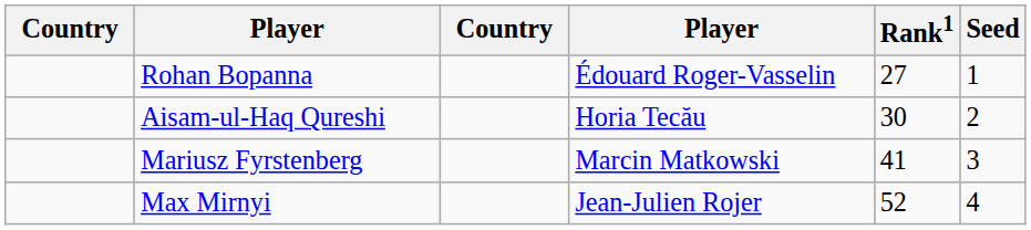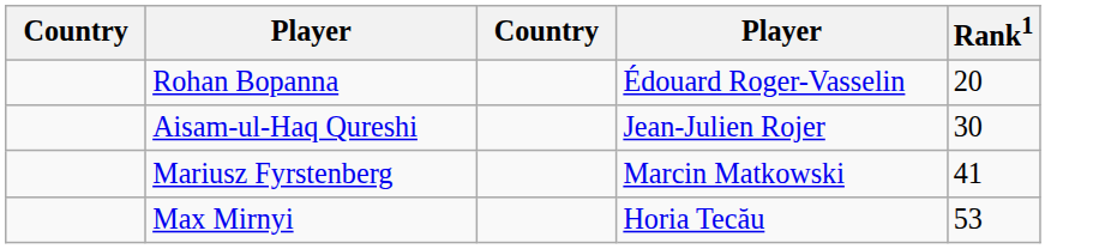- column: Seed | 1 | 2 | 3 | 4
Rohan Bopanna | Rank1: 27 -> 20
Aisam-ul-Haq Qureshi | column 4: Horia Tecău -> Jean-Julien Rojer
Max Mirnyi | column 4: Jean-Julien Rojer -> Horia Tecău
Max Mirnyi | Rank1: 52 -> 53
